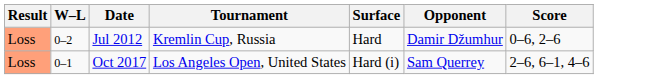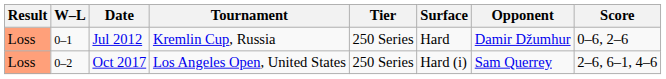+ column: Tier | 250 Series | 250 Series
Jul 2012 | W–L: 0–2 -> 0–1
Oct 2017 | W–L: 0–1 -> 0–2
